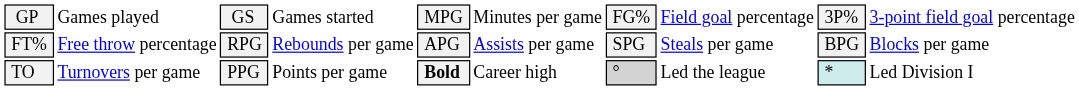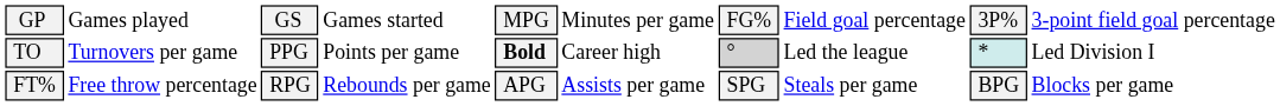rows swapped: FT% <-> TO
